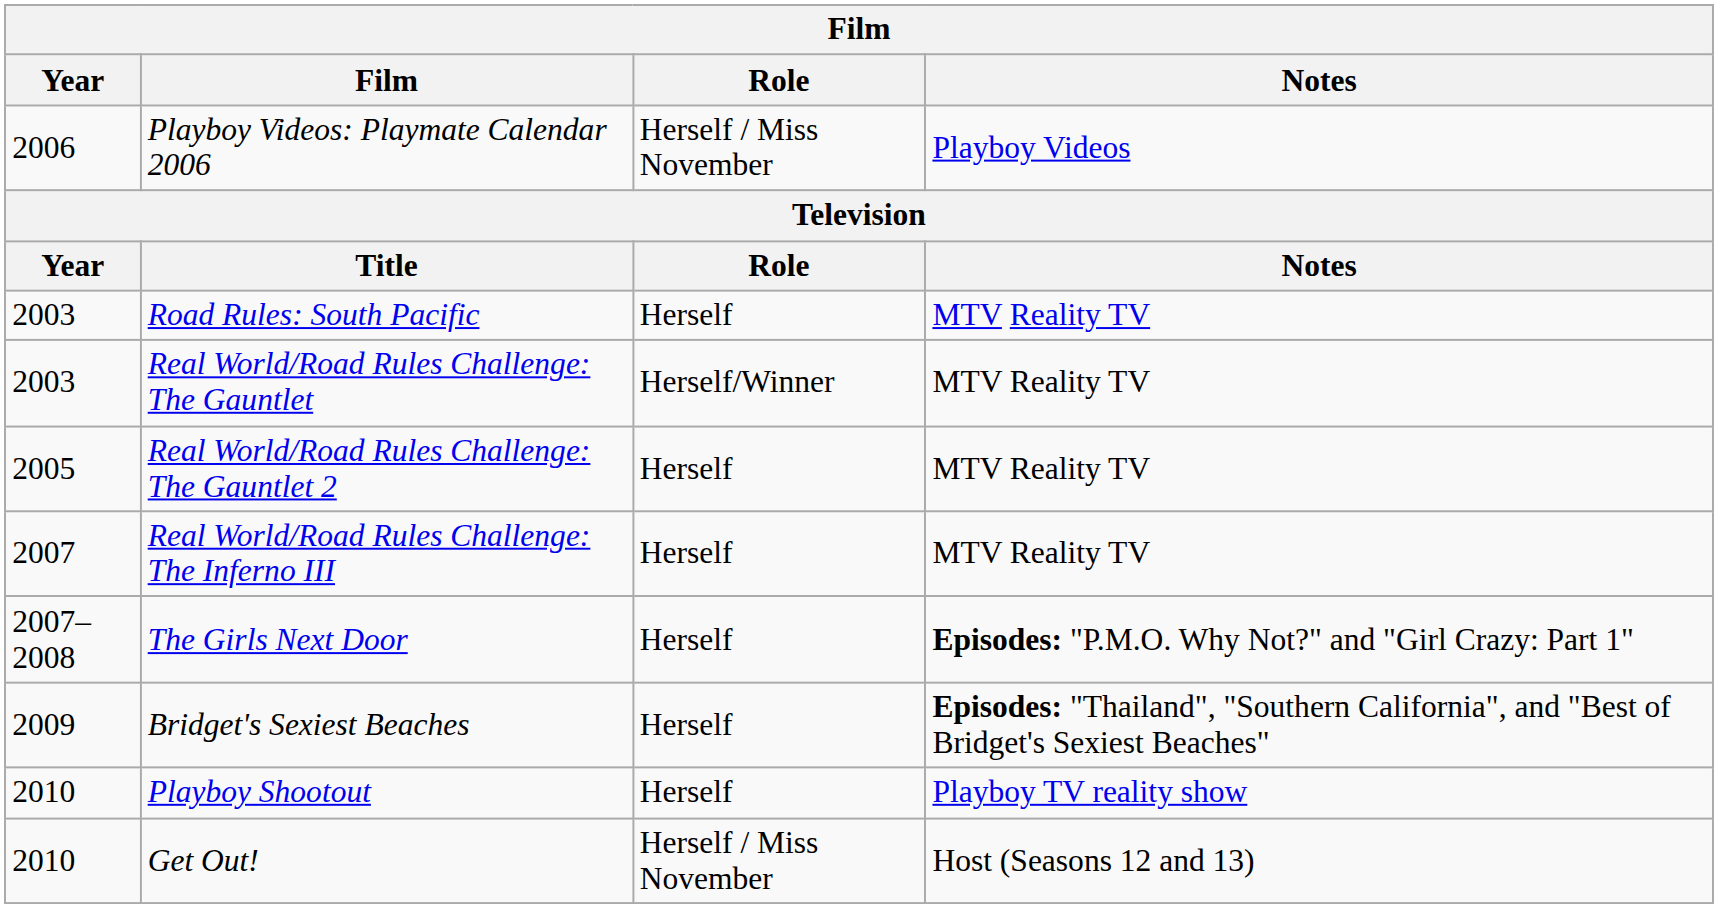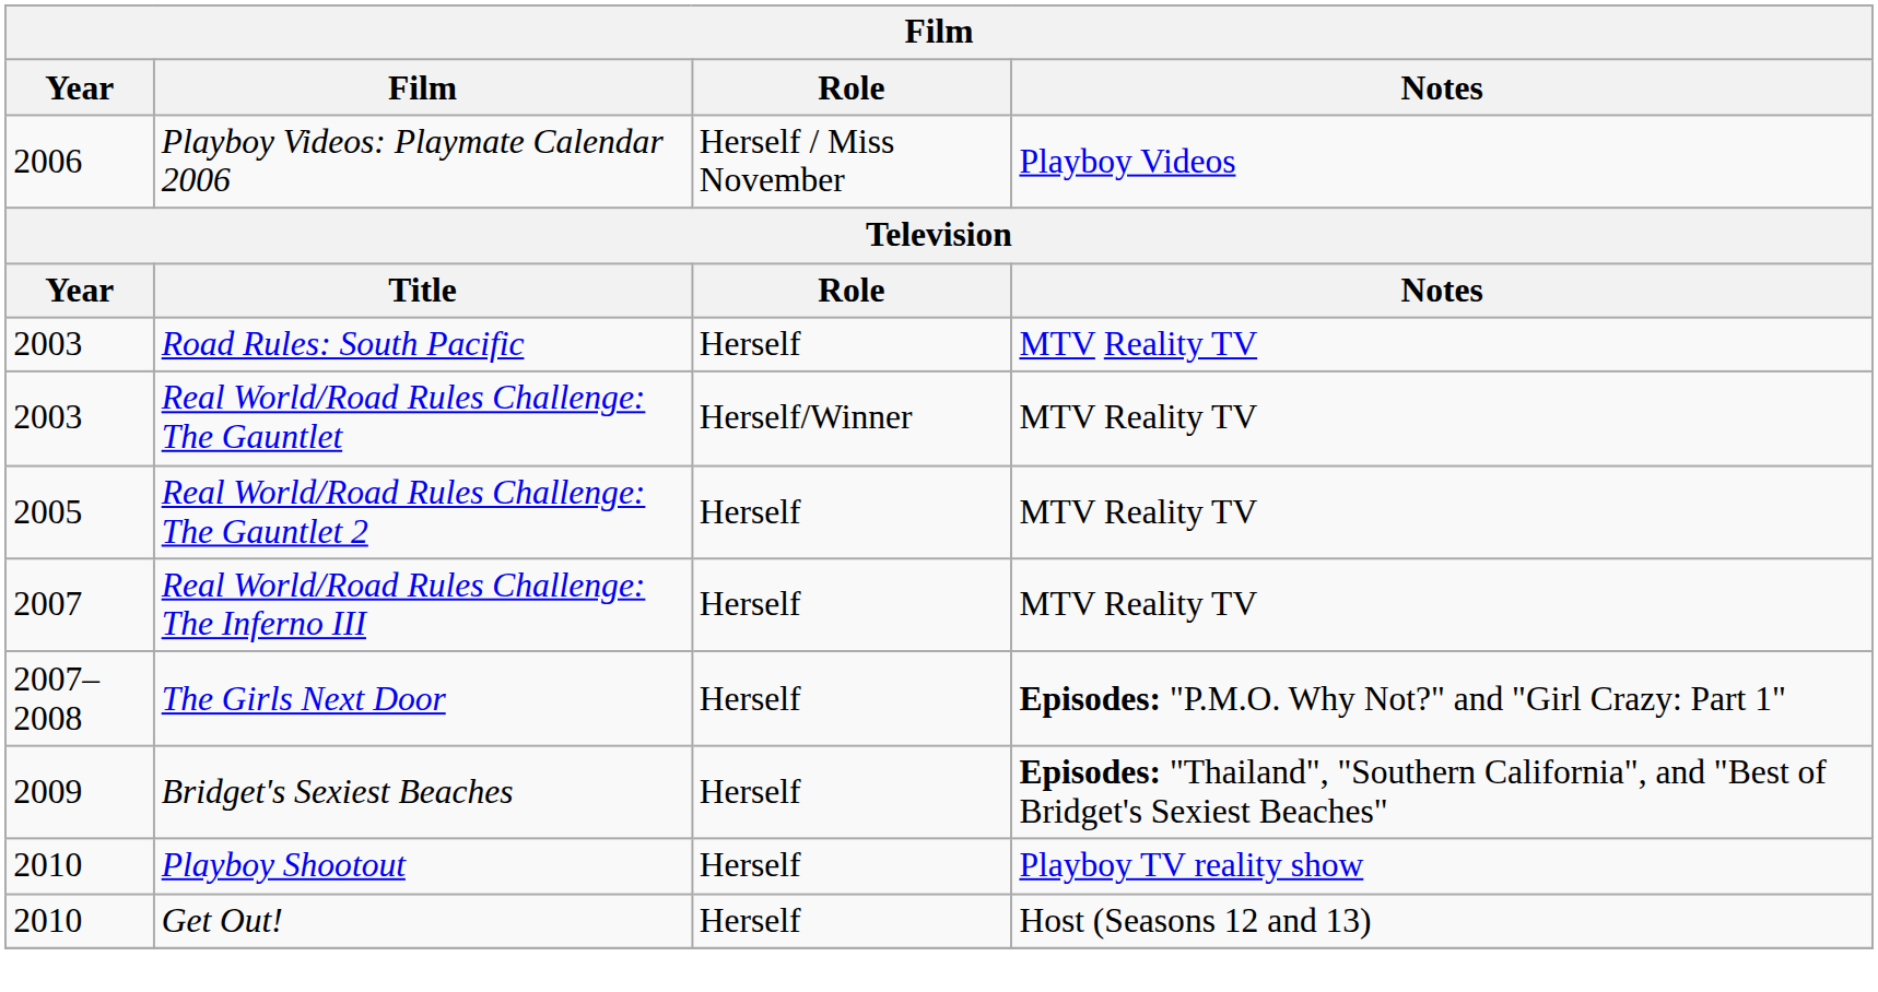Get Out! | Role: Herself / Miss November -> Herself
